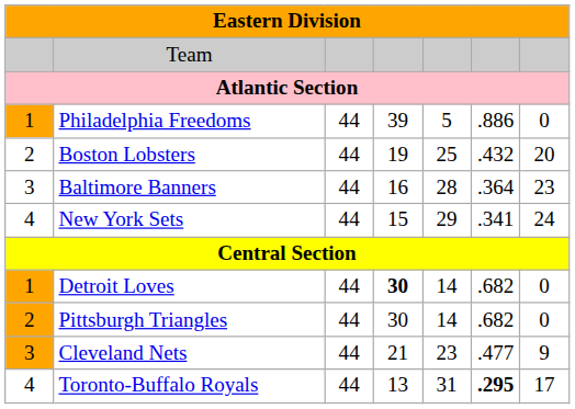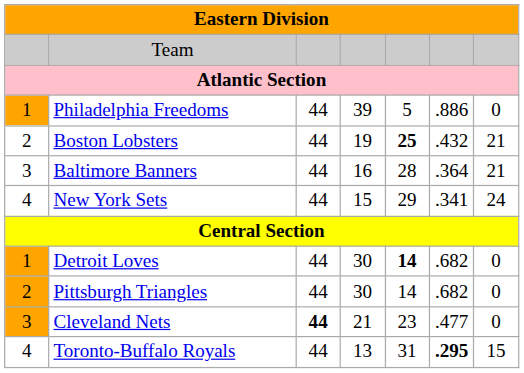Boston Lobsters | column 5: normal -> bold
Boston Lobsters | column 7: 20 -> 21
Baltimore Banners | column 7: 23 -> 21
Detroit Loves | column 4: bold -> normal
Detroit Loves | column 5: normal -> bold
Cleveland Nets | column 3: normal -> bold
Cleveland Nets | column 7: 9 -> 0
Toronto-Buffalo Royals | column 7: 17 -> 15
